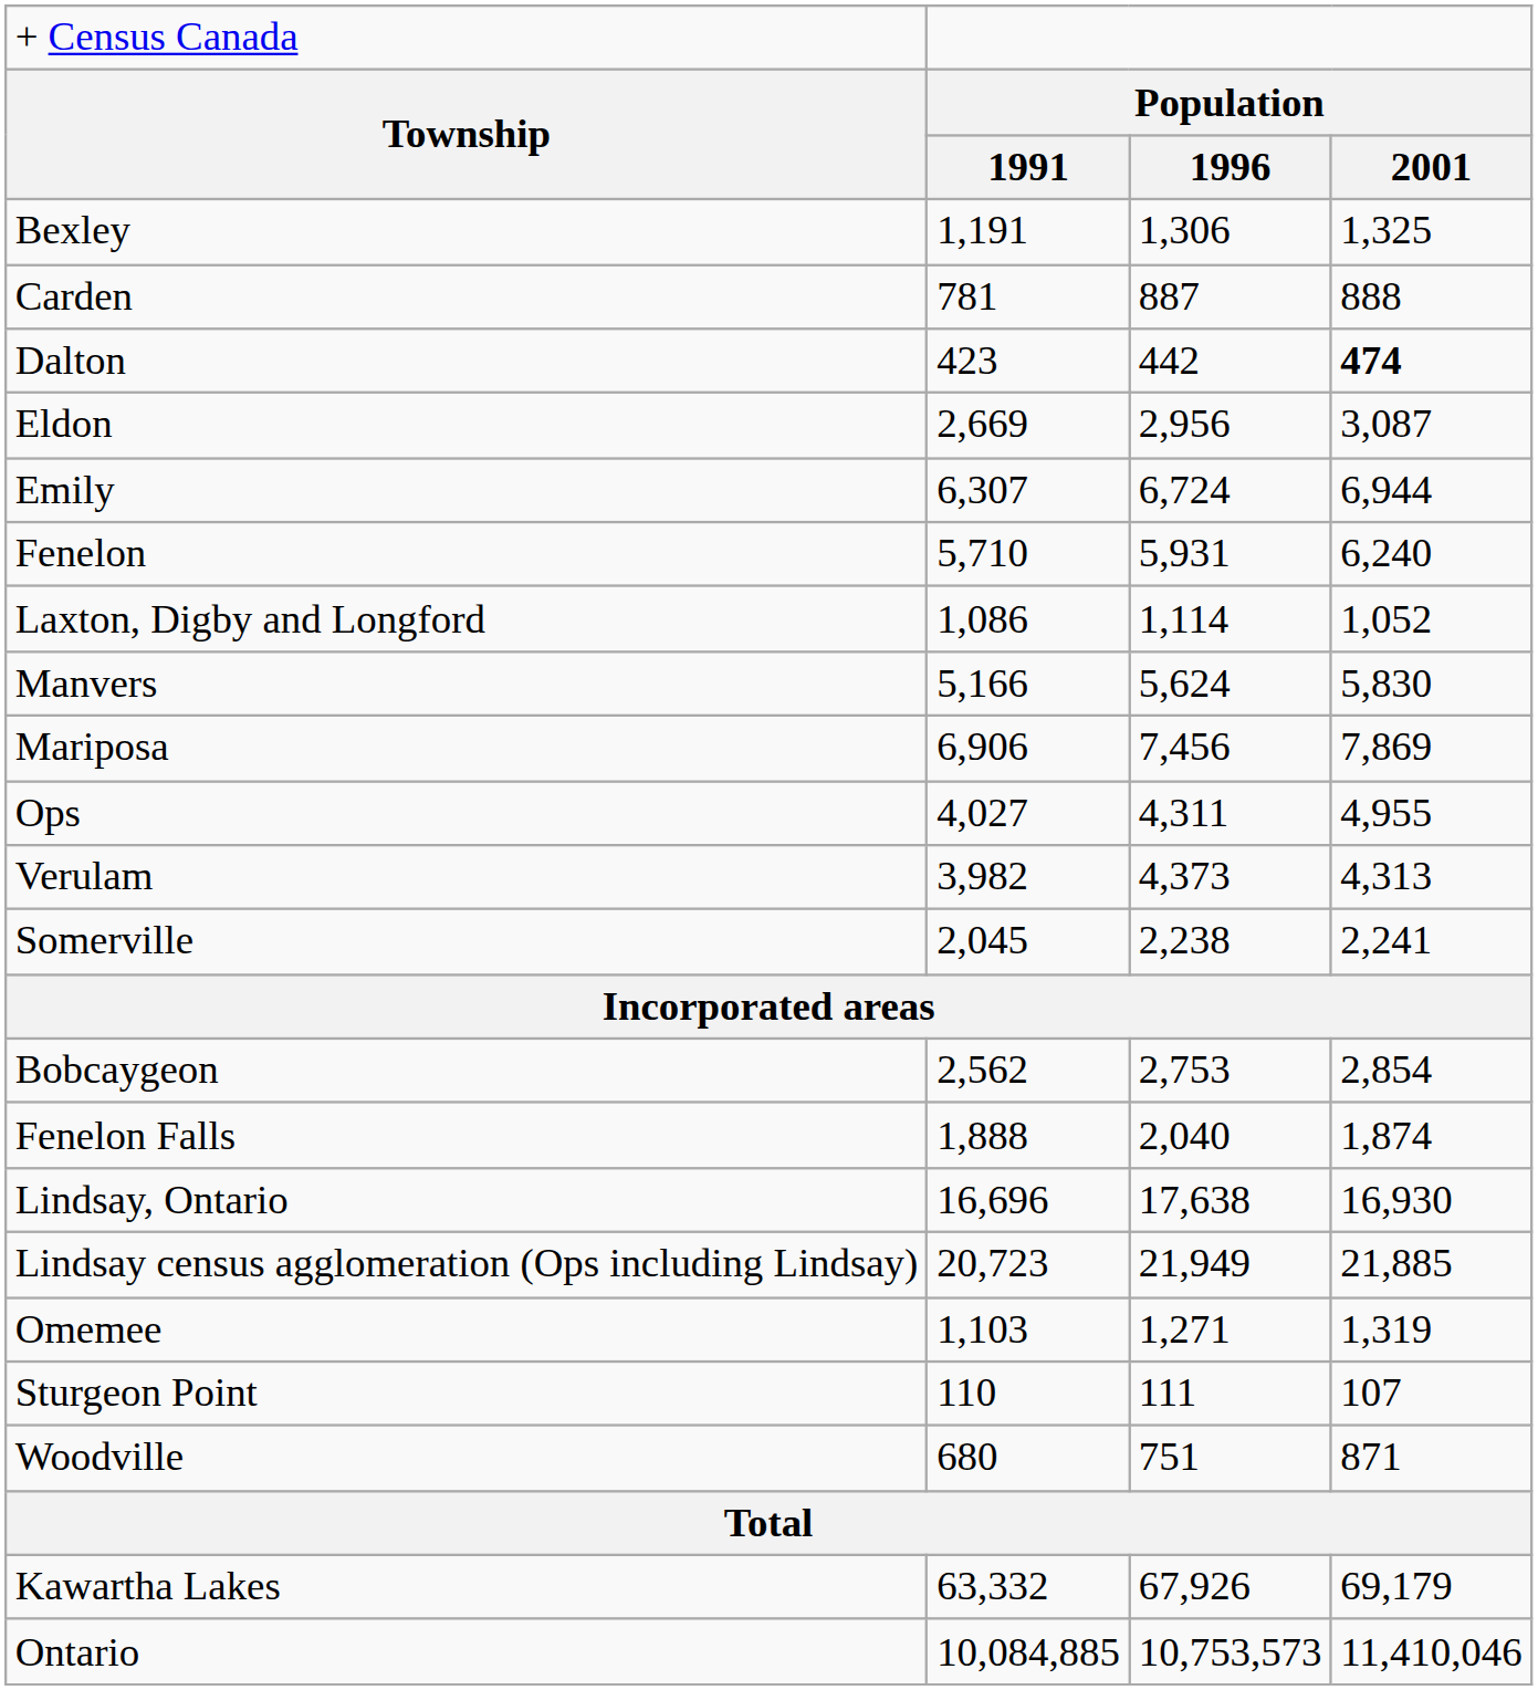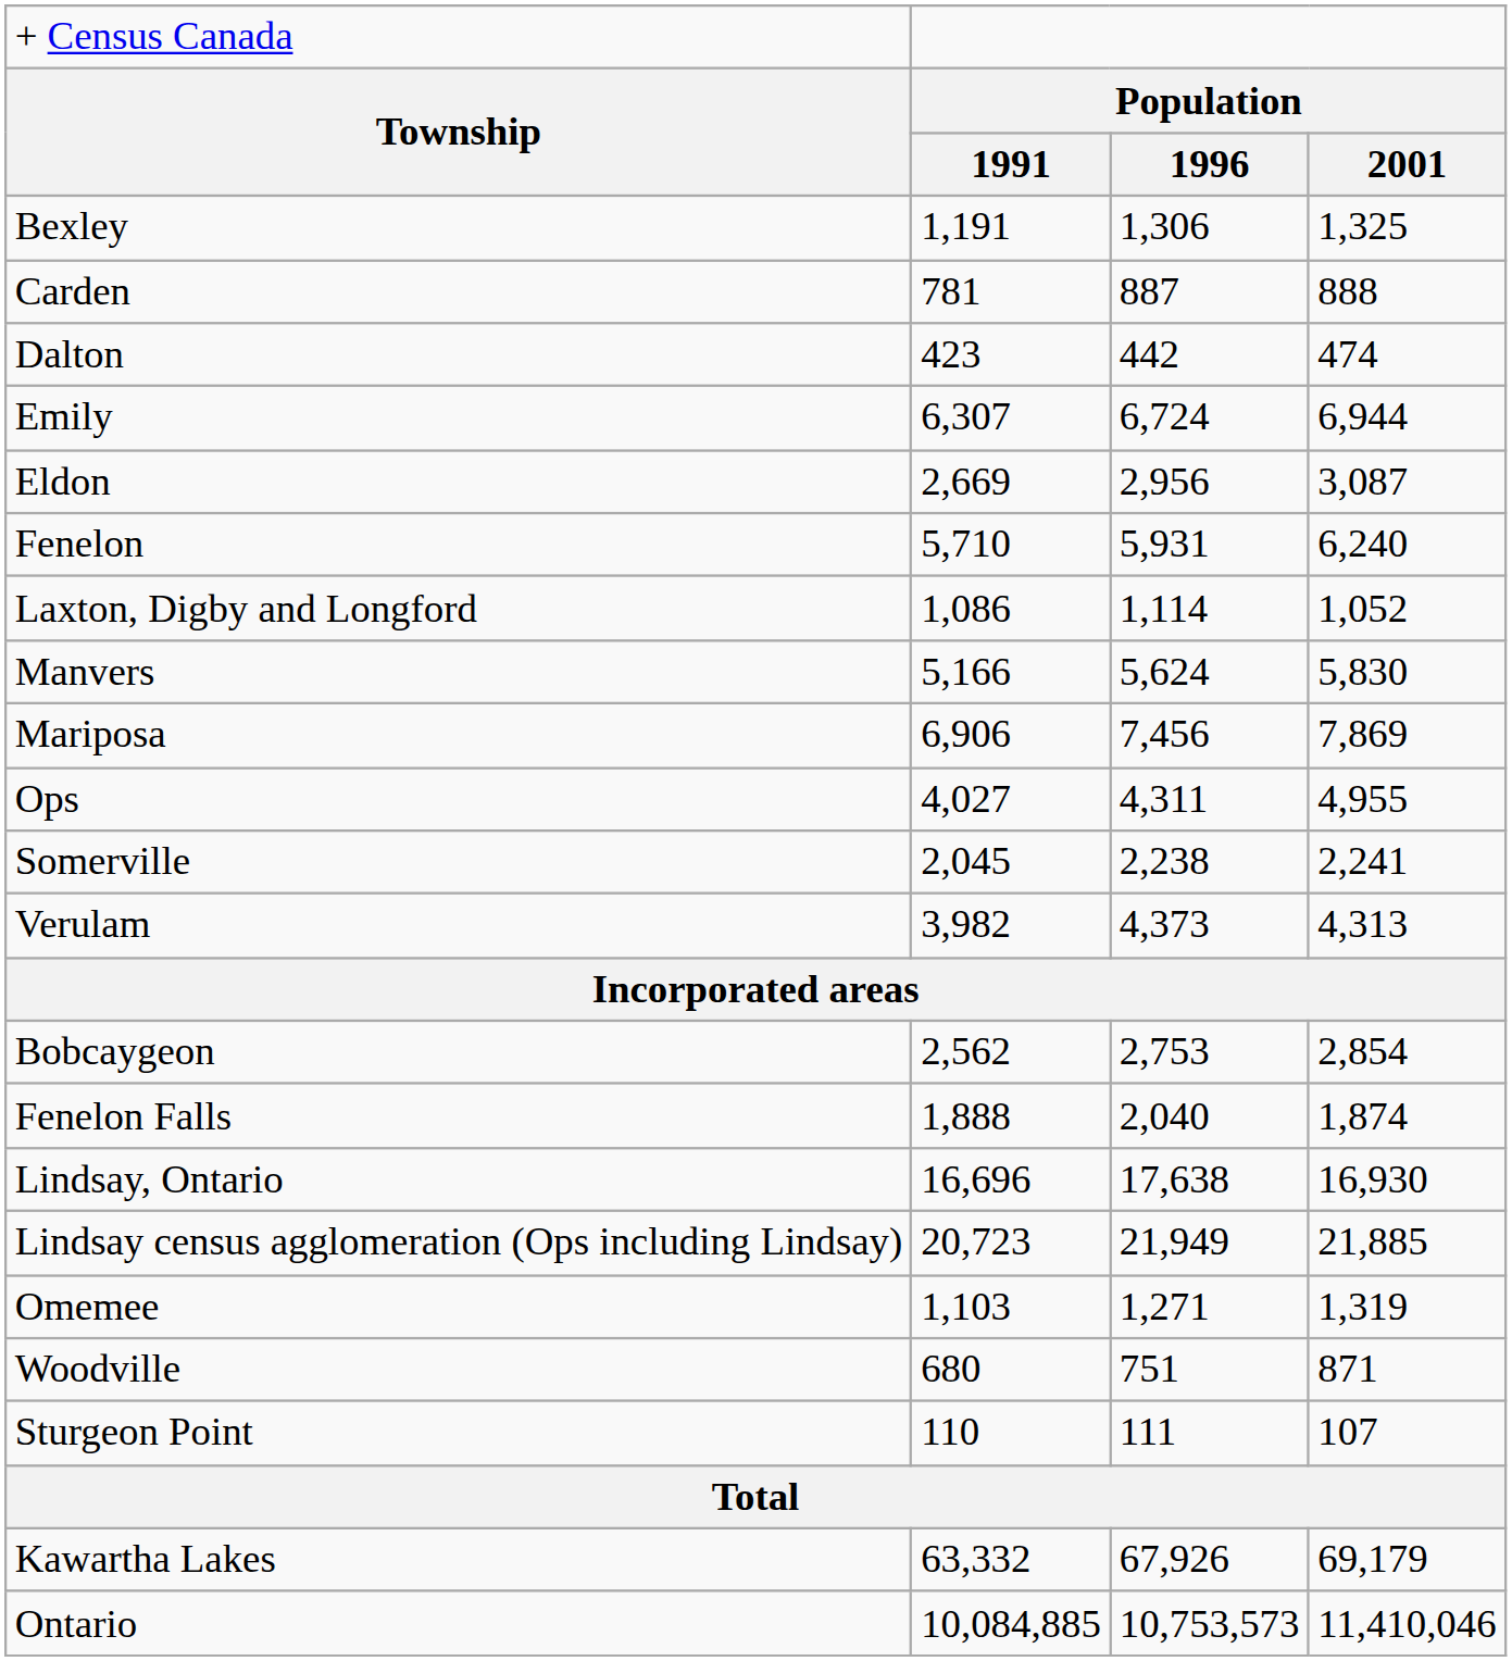Dalton | column 4: bold -> normal
rows swapped: Eldon <-> Emily
rows swapped: Somerville <-> Verulam
rows swapped: Sturgeon Point <-> Woodville
